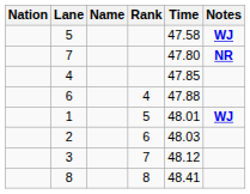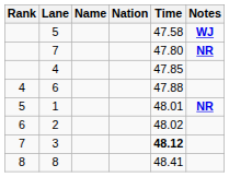columns swapped: Rank <-> Nation
1 | Notes: WJ -> NR
2 | Time: 48.03 -> 48.02
3 | Time: normal -> bold
